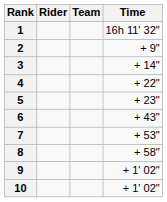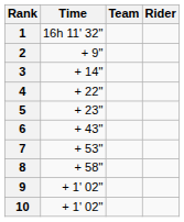columns swapped: Rider <-> Time
